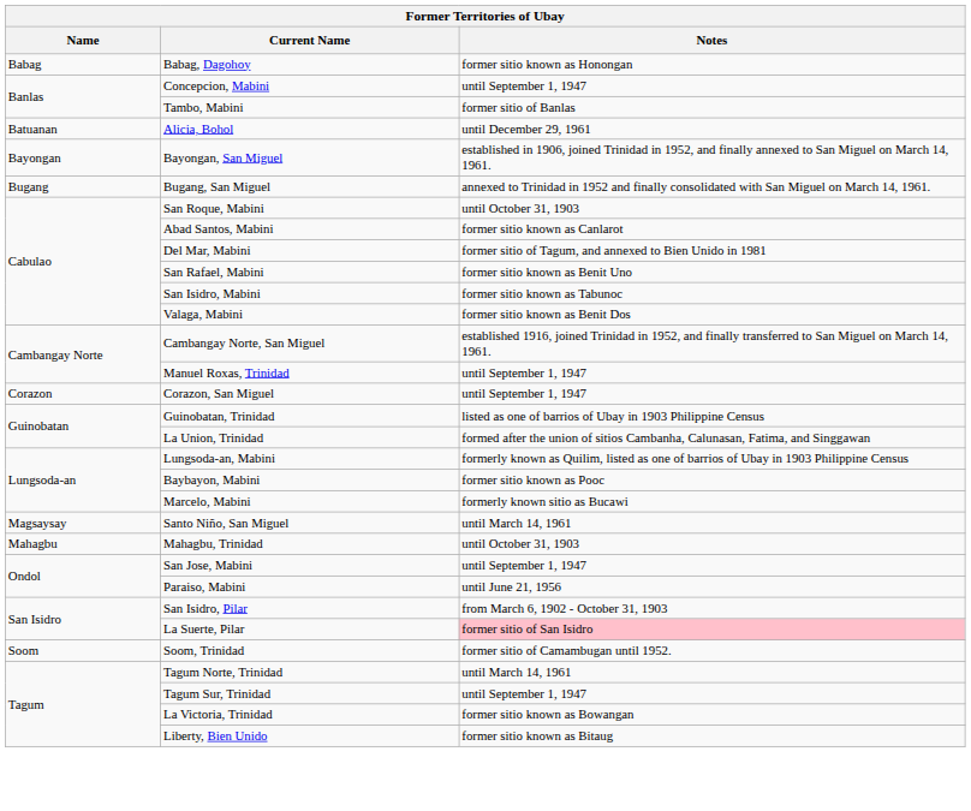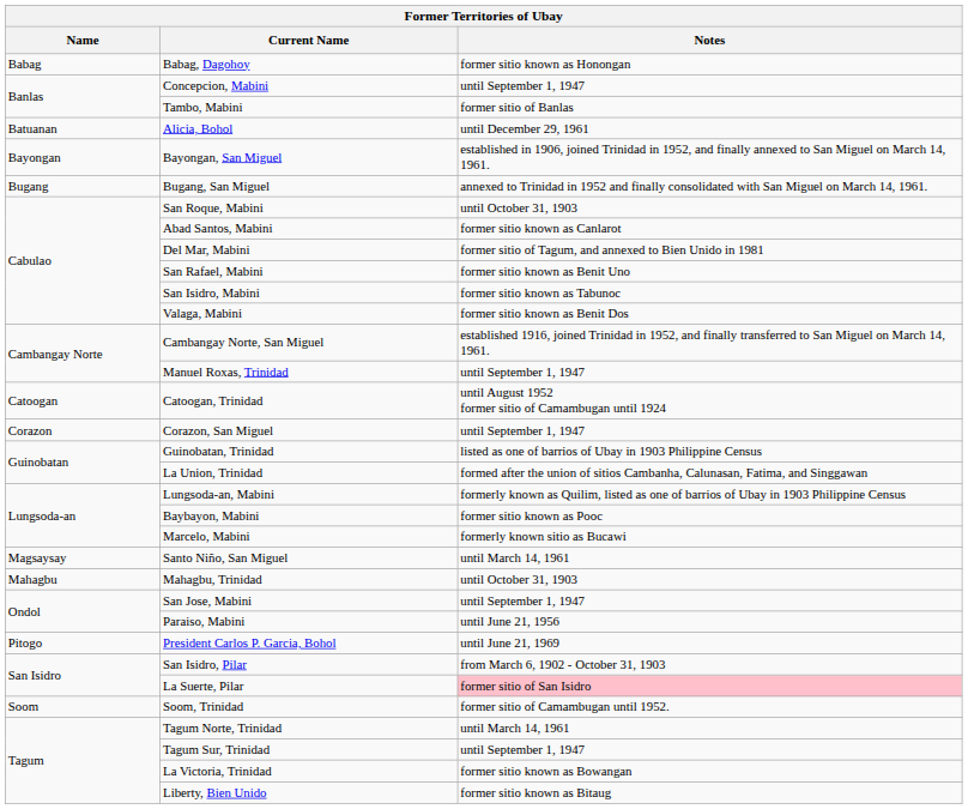+ row: Catoogan | Catoogan, Trinidad | until August 1952 former sitio of Camambugan until 1924
+ row: Pitogo | President Carlos P. Garcia, Bohol | until June 21, 1969
